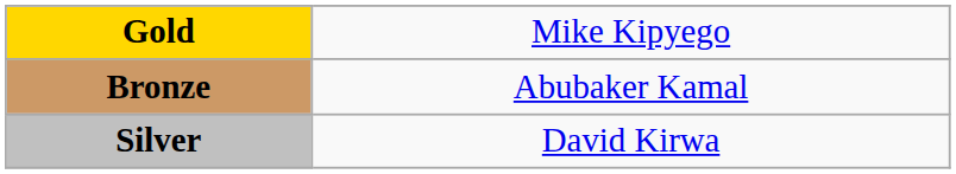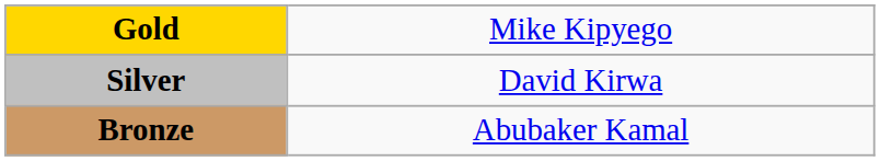rows swapped: Silver <-> Bronze
